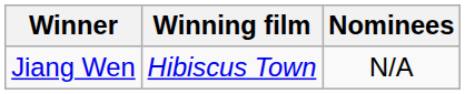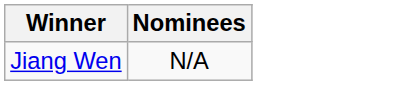- column: Winning film | Hibiscus Town
